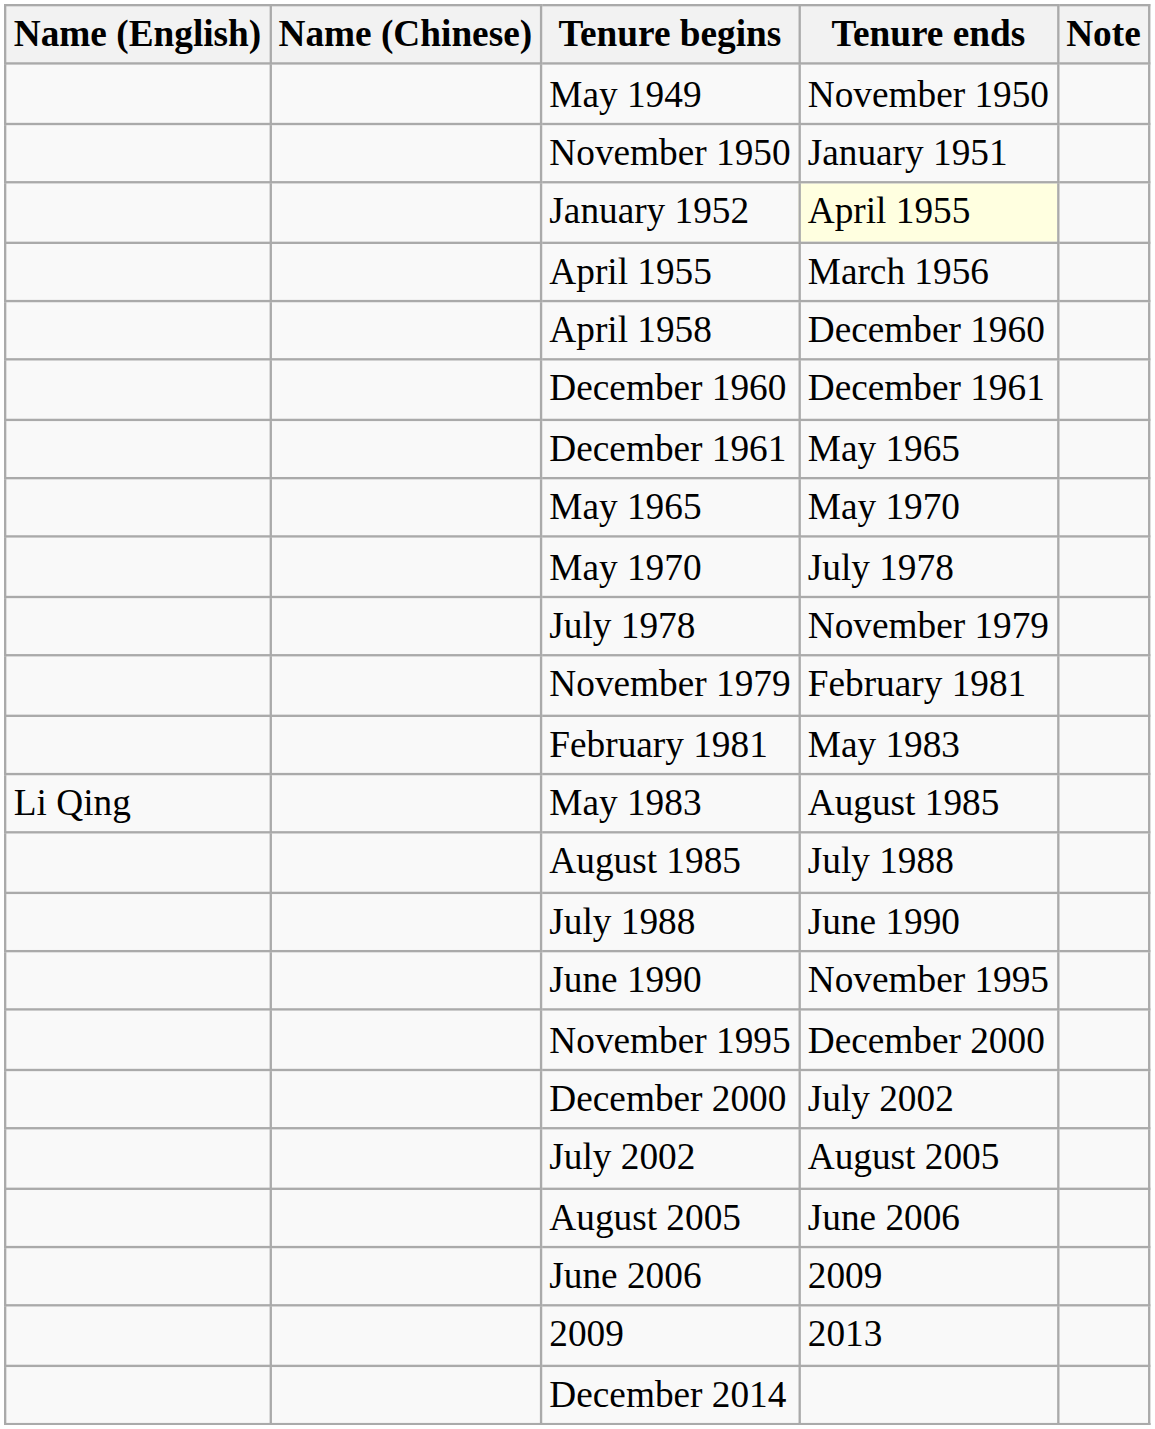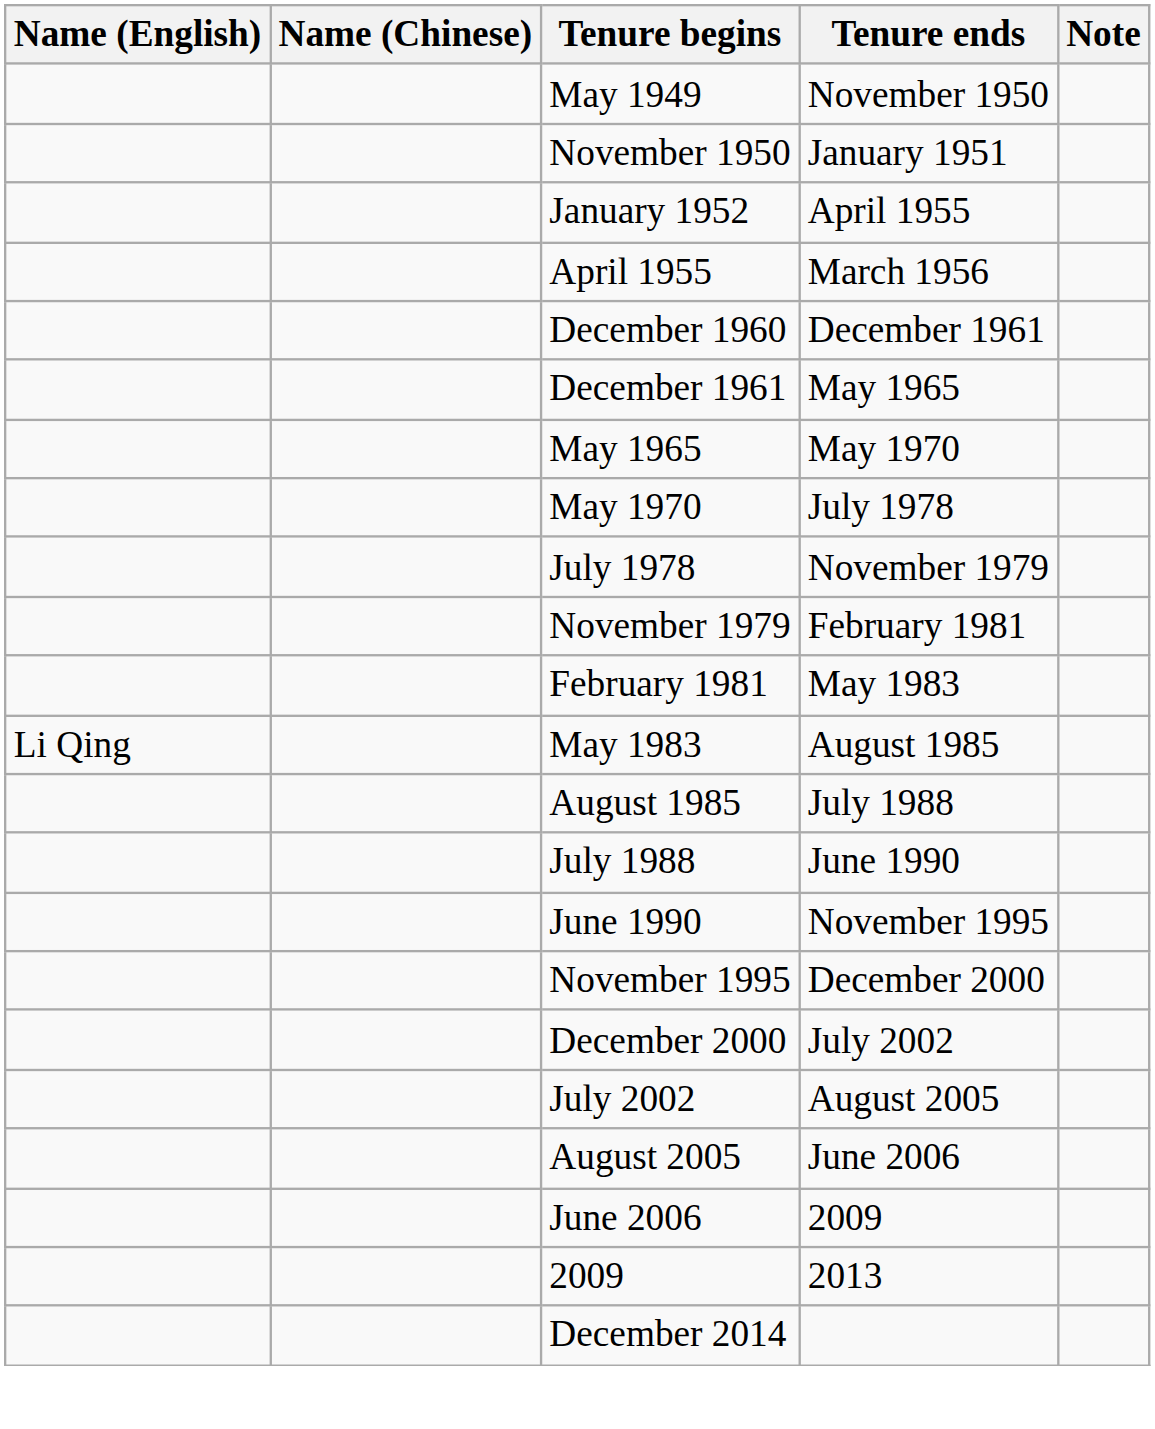January 1952 | Tenure ends: lightyellow background -> no background
- row: April 1958 | December 1960
